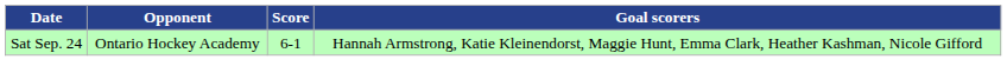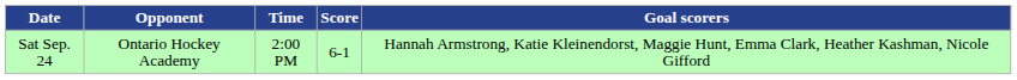+ column: Time | 2:00 PM
